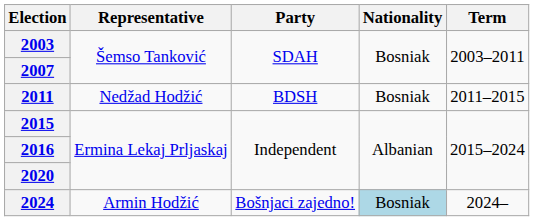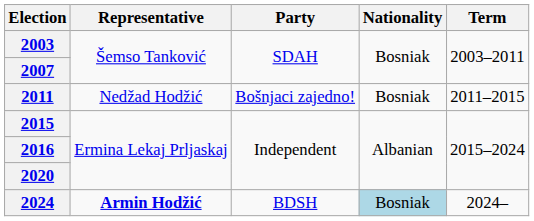2011 | Party: BDSH -> Bošnjaci zajedno!
2024 | Representative: normal -> bold
2024 | Party: Bošnjaci zajedno! -> BDSH
